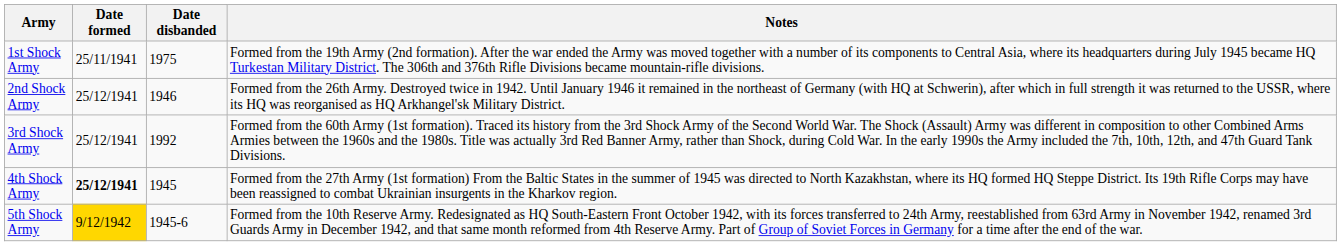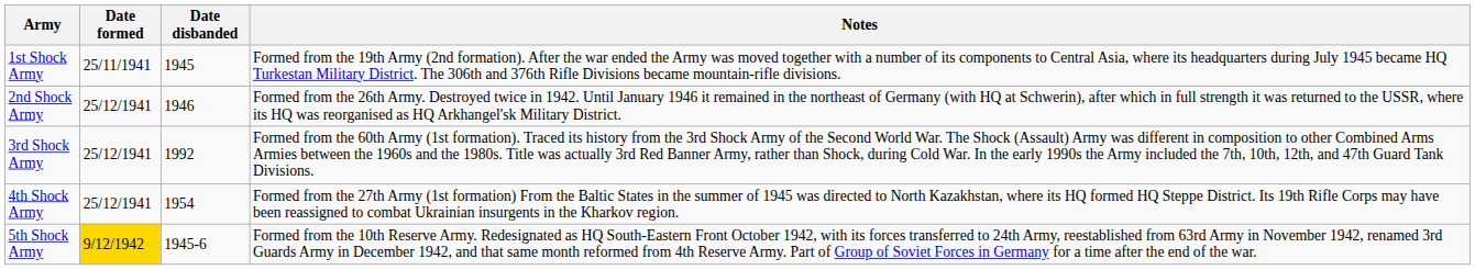1st Shock Army | Date disbanded: 1975 -> 1945
4th Shock Army | Date formed: bold -> normal
4th Shock Army | Date disbanded: 1945 -> 1954
